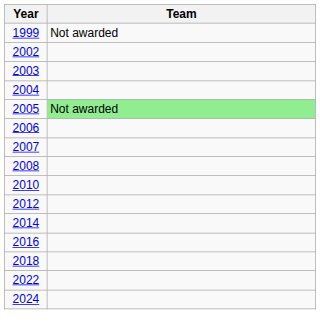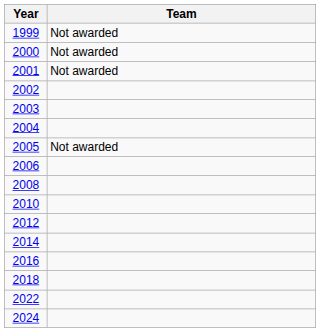+ row: 2000 | Not awarded
+ row: 2001 | Not awarded
2005 | Team: lightgreen background -> no background
- row: 2007
